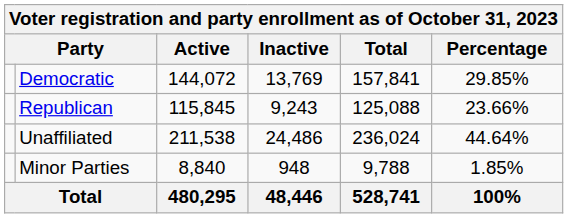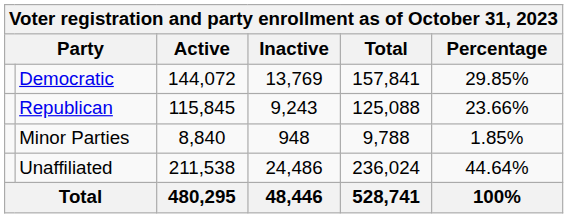rows swapped: Minor Parties <-> Unaffiliated
